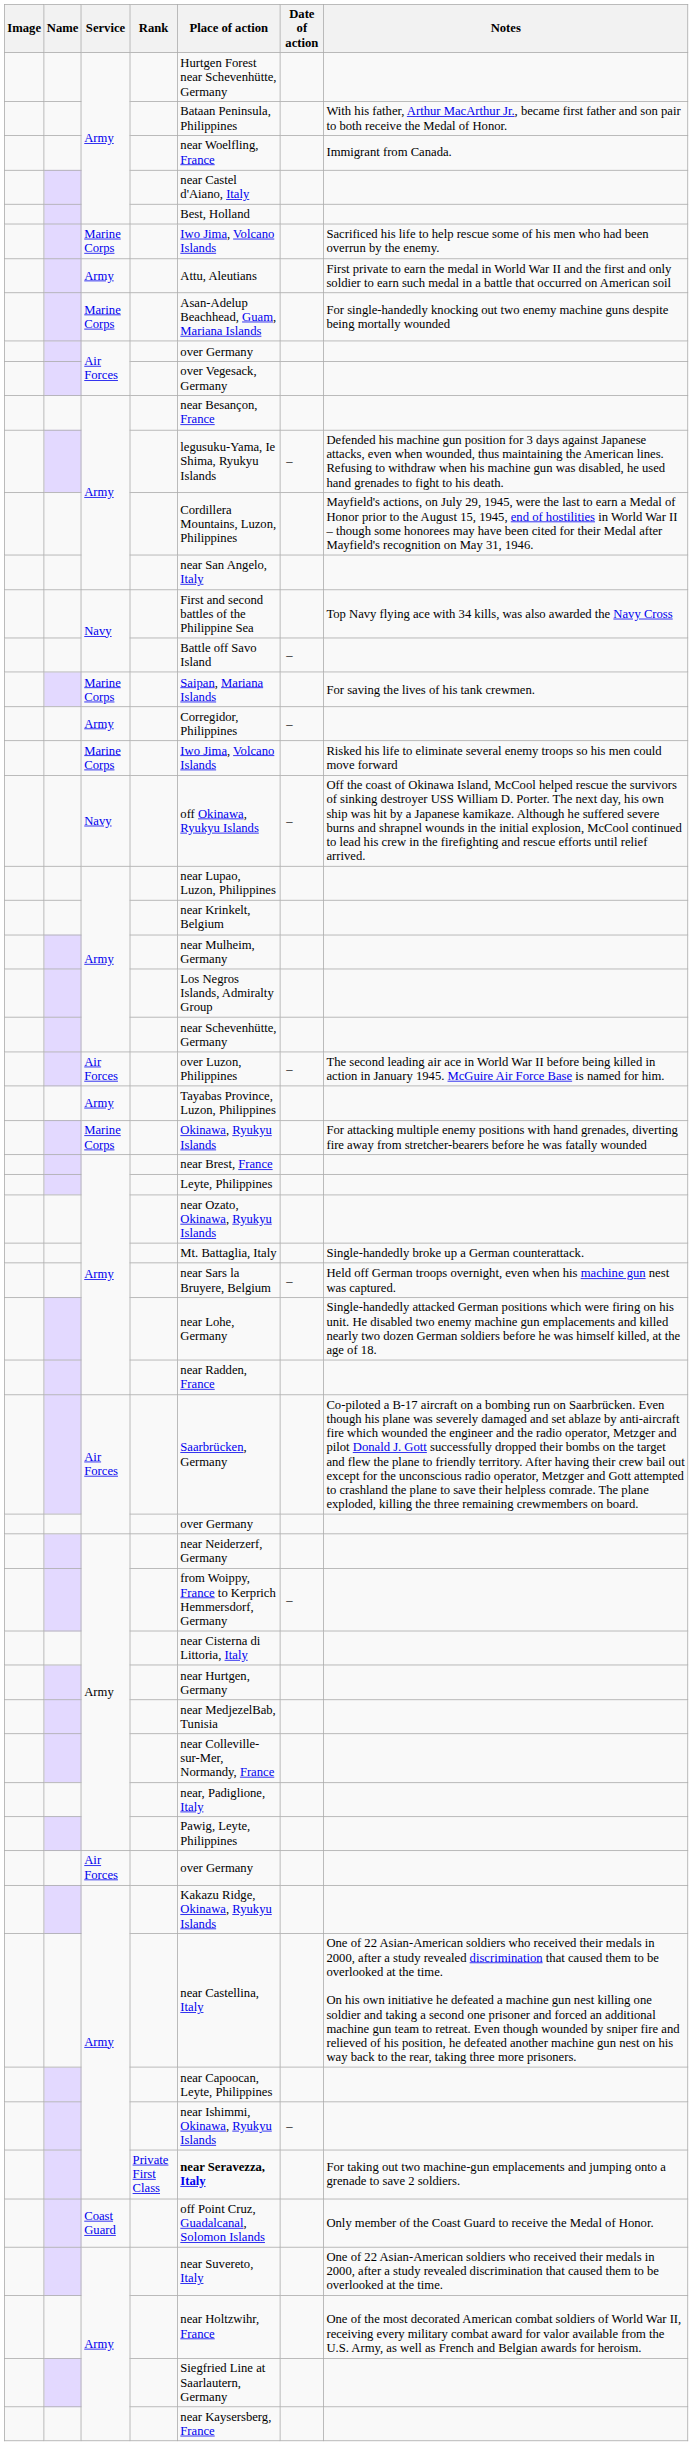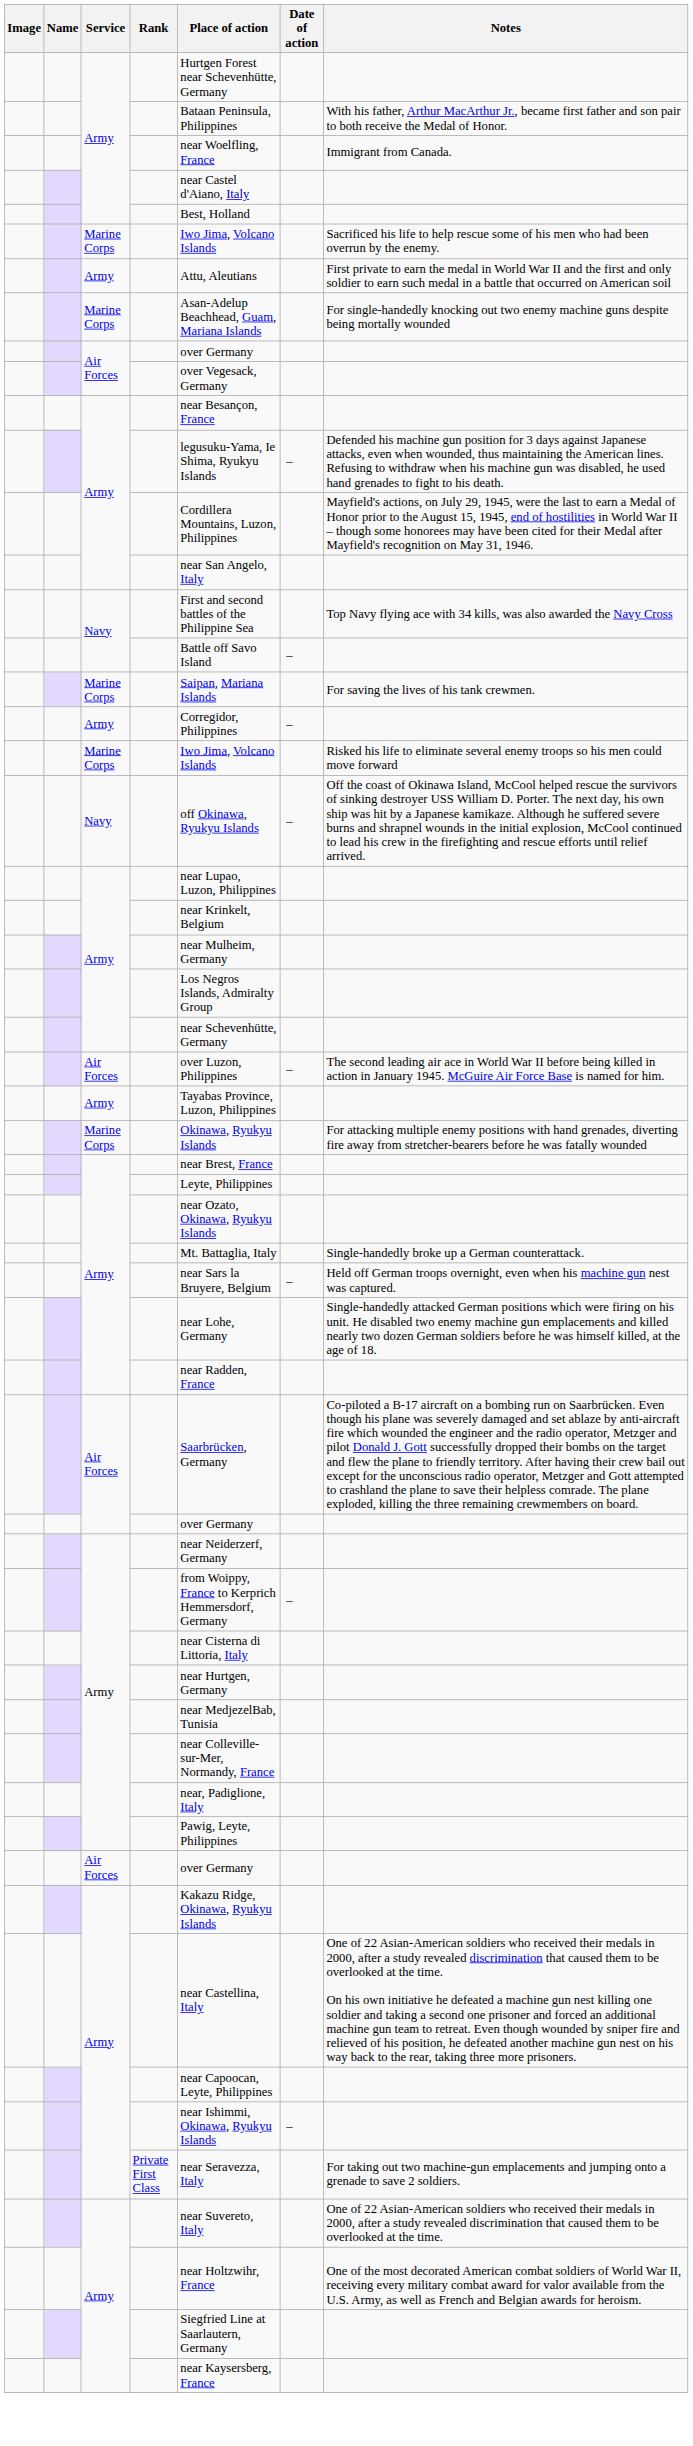Army / Private First Class | Place of action: bold -> normal
- row: Coast Guard | off Point Cruz, Guadalcanal, Solomon Islands | Only member of the Coast Guard to receive the Medal of Honor.
